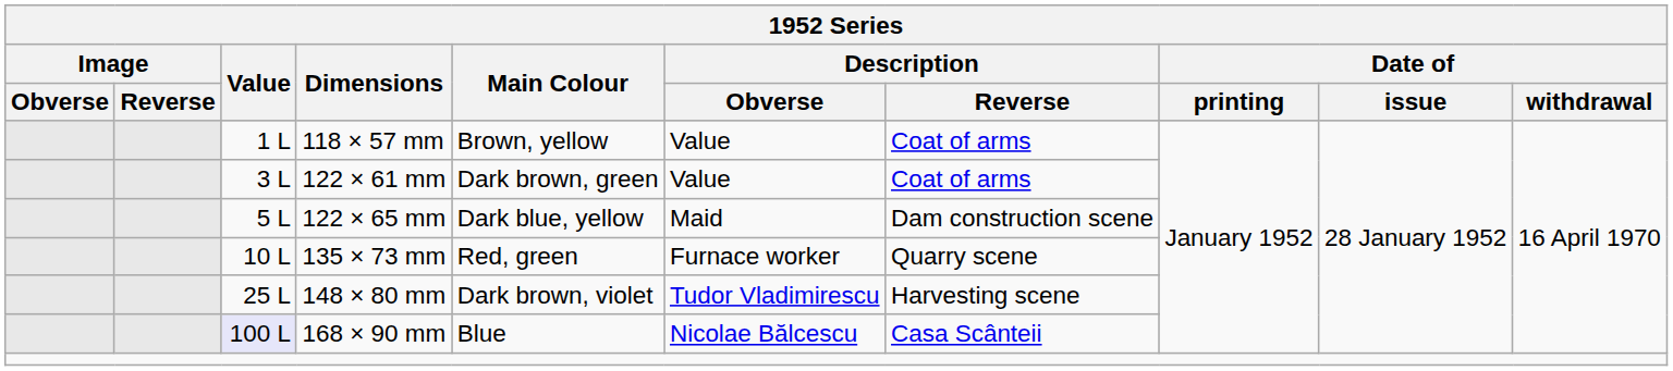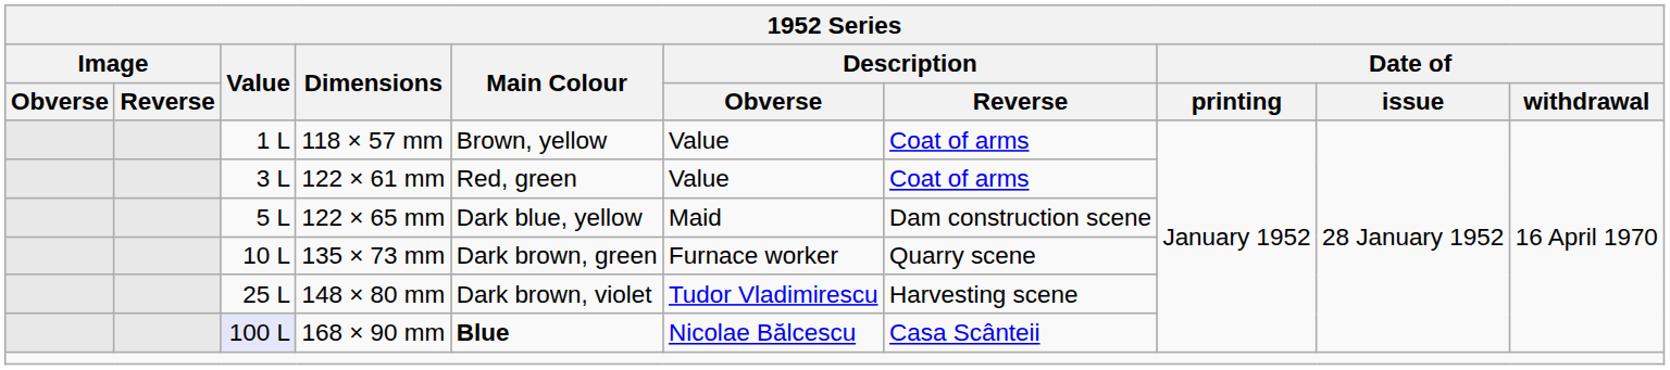122 × 61 mm | Main Colour: Dark brown, green -> Red, green
135 × 73 mm | Main Colour: Red, green -> Dark brown, green
168 × 90 mm | Main Colour: normal -> bold
